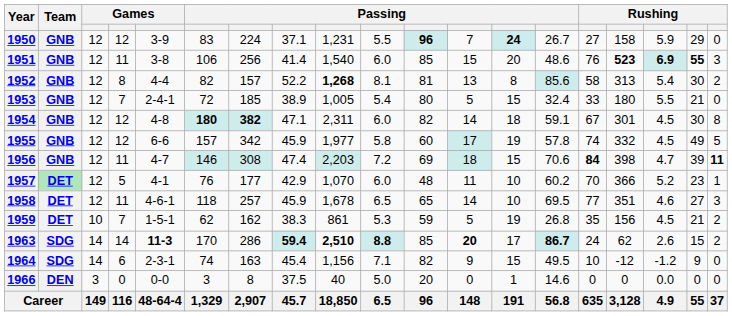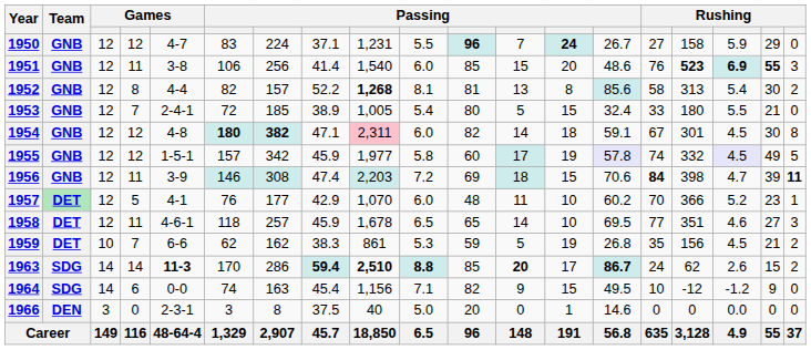1950 | column 5: 3-9 -> 4-7
1954 | column 9: no background -> pink background
1955 | column 5: 6-6 -> 1-5-1
1955 | column 14: no background -> lavender background
1955 | column 17: no background -> lavender background
1956 | column 5: 4-7 -> 3-9
1959 | column 5: 1-5-1 -> 6-6
1964 | column 5: 2-3-1 -> 0-0
1966 | column 5: 0-0 -> 2-3-1
